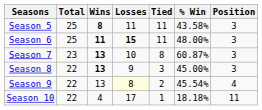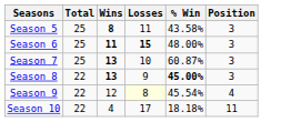- column: Tied | 11 | 11 | 8 | 3 | 2 | 1
Season 7 | Total: 23 -> 25
Season 8 | % Win: normal -> bold
Season 9 | Wins: 13 -> 12
